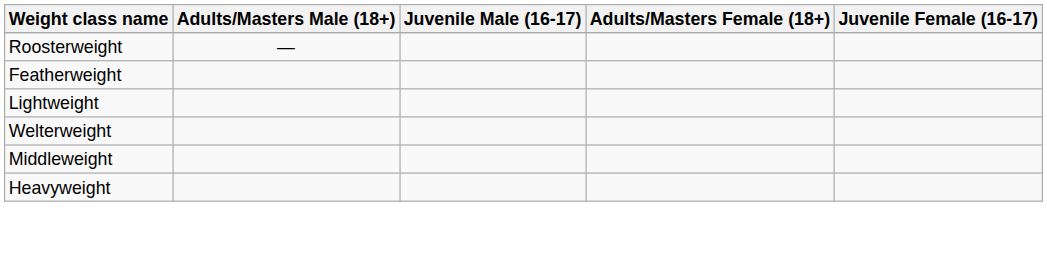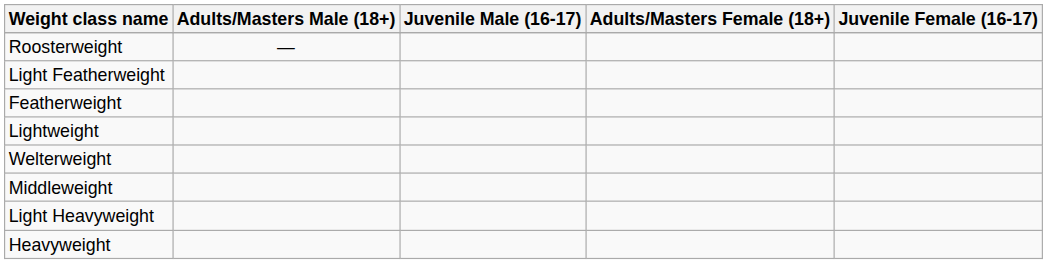+ row: Light Featherweight
+ row: Light Heavyweight
